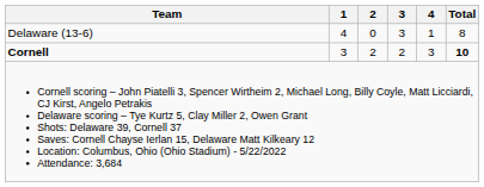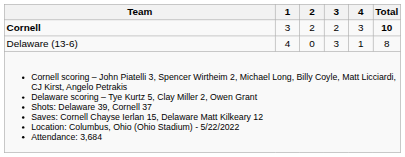rows swapped: Cornell <-> Delaware (13-6)
